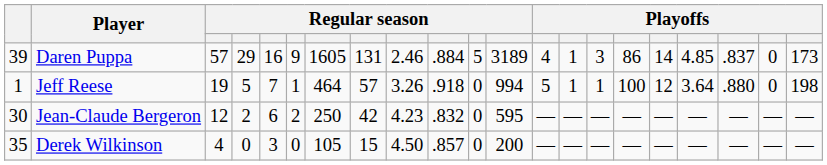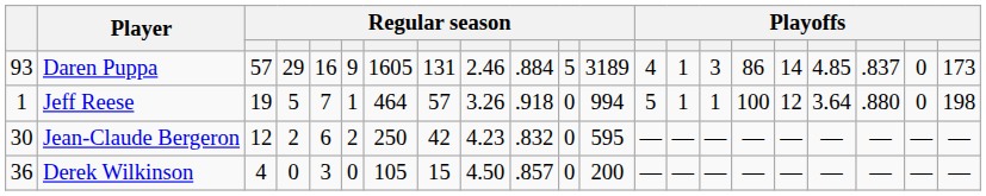Daren Puppa | column 1: 39 -> 93
Derek Wilkinson | column 1: 35 -> 36
